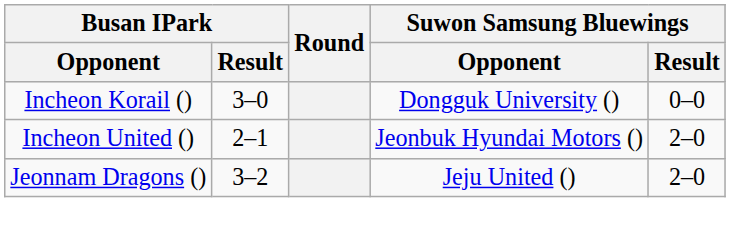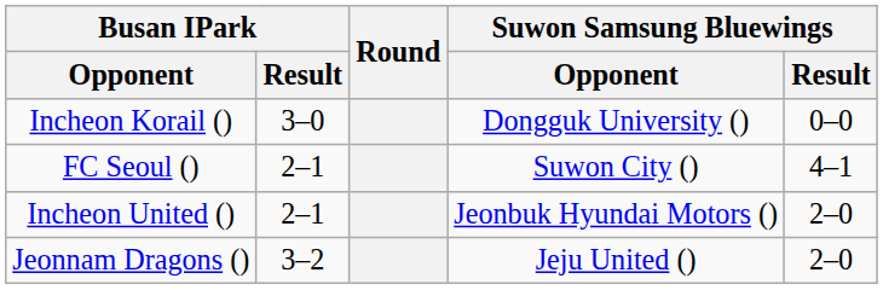+ row: FC Seoul () | 2–1 | Suwon City () | 4–1
